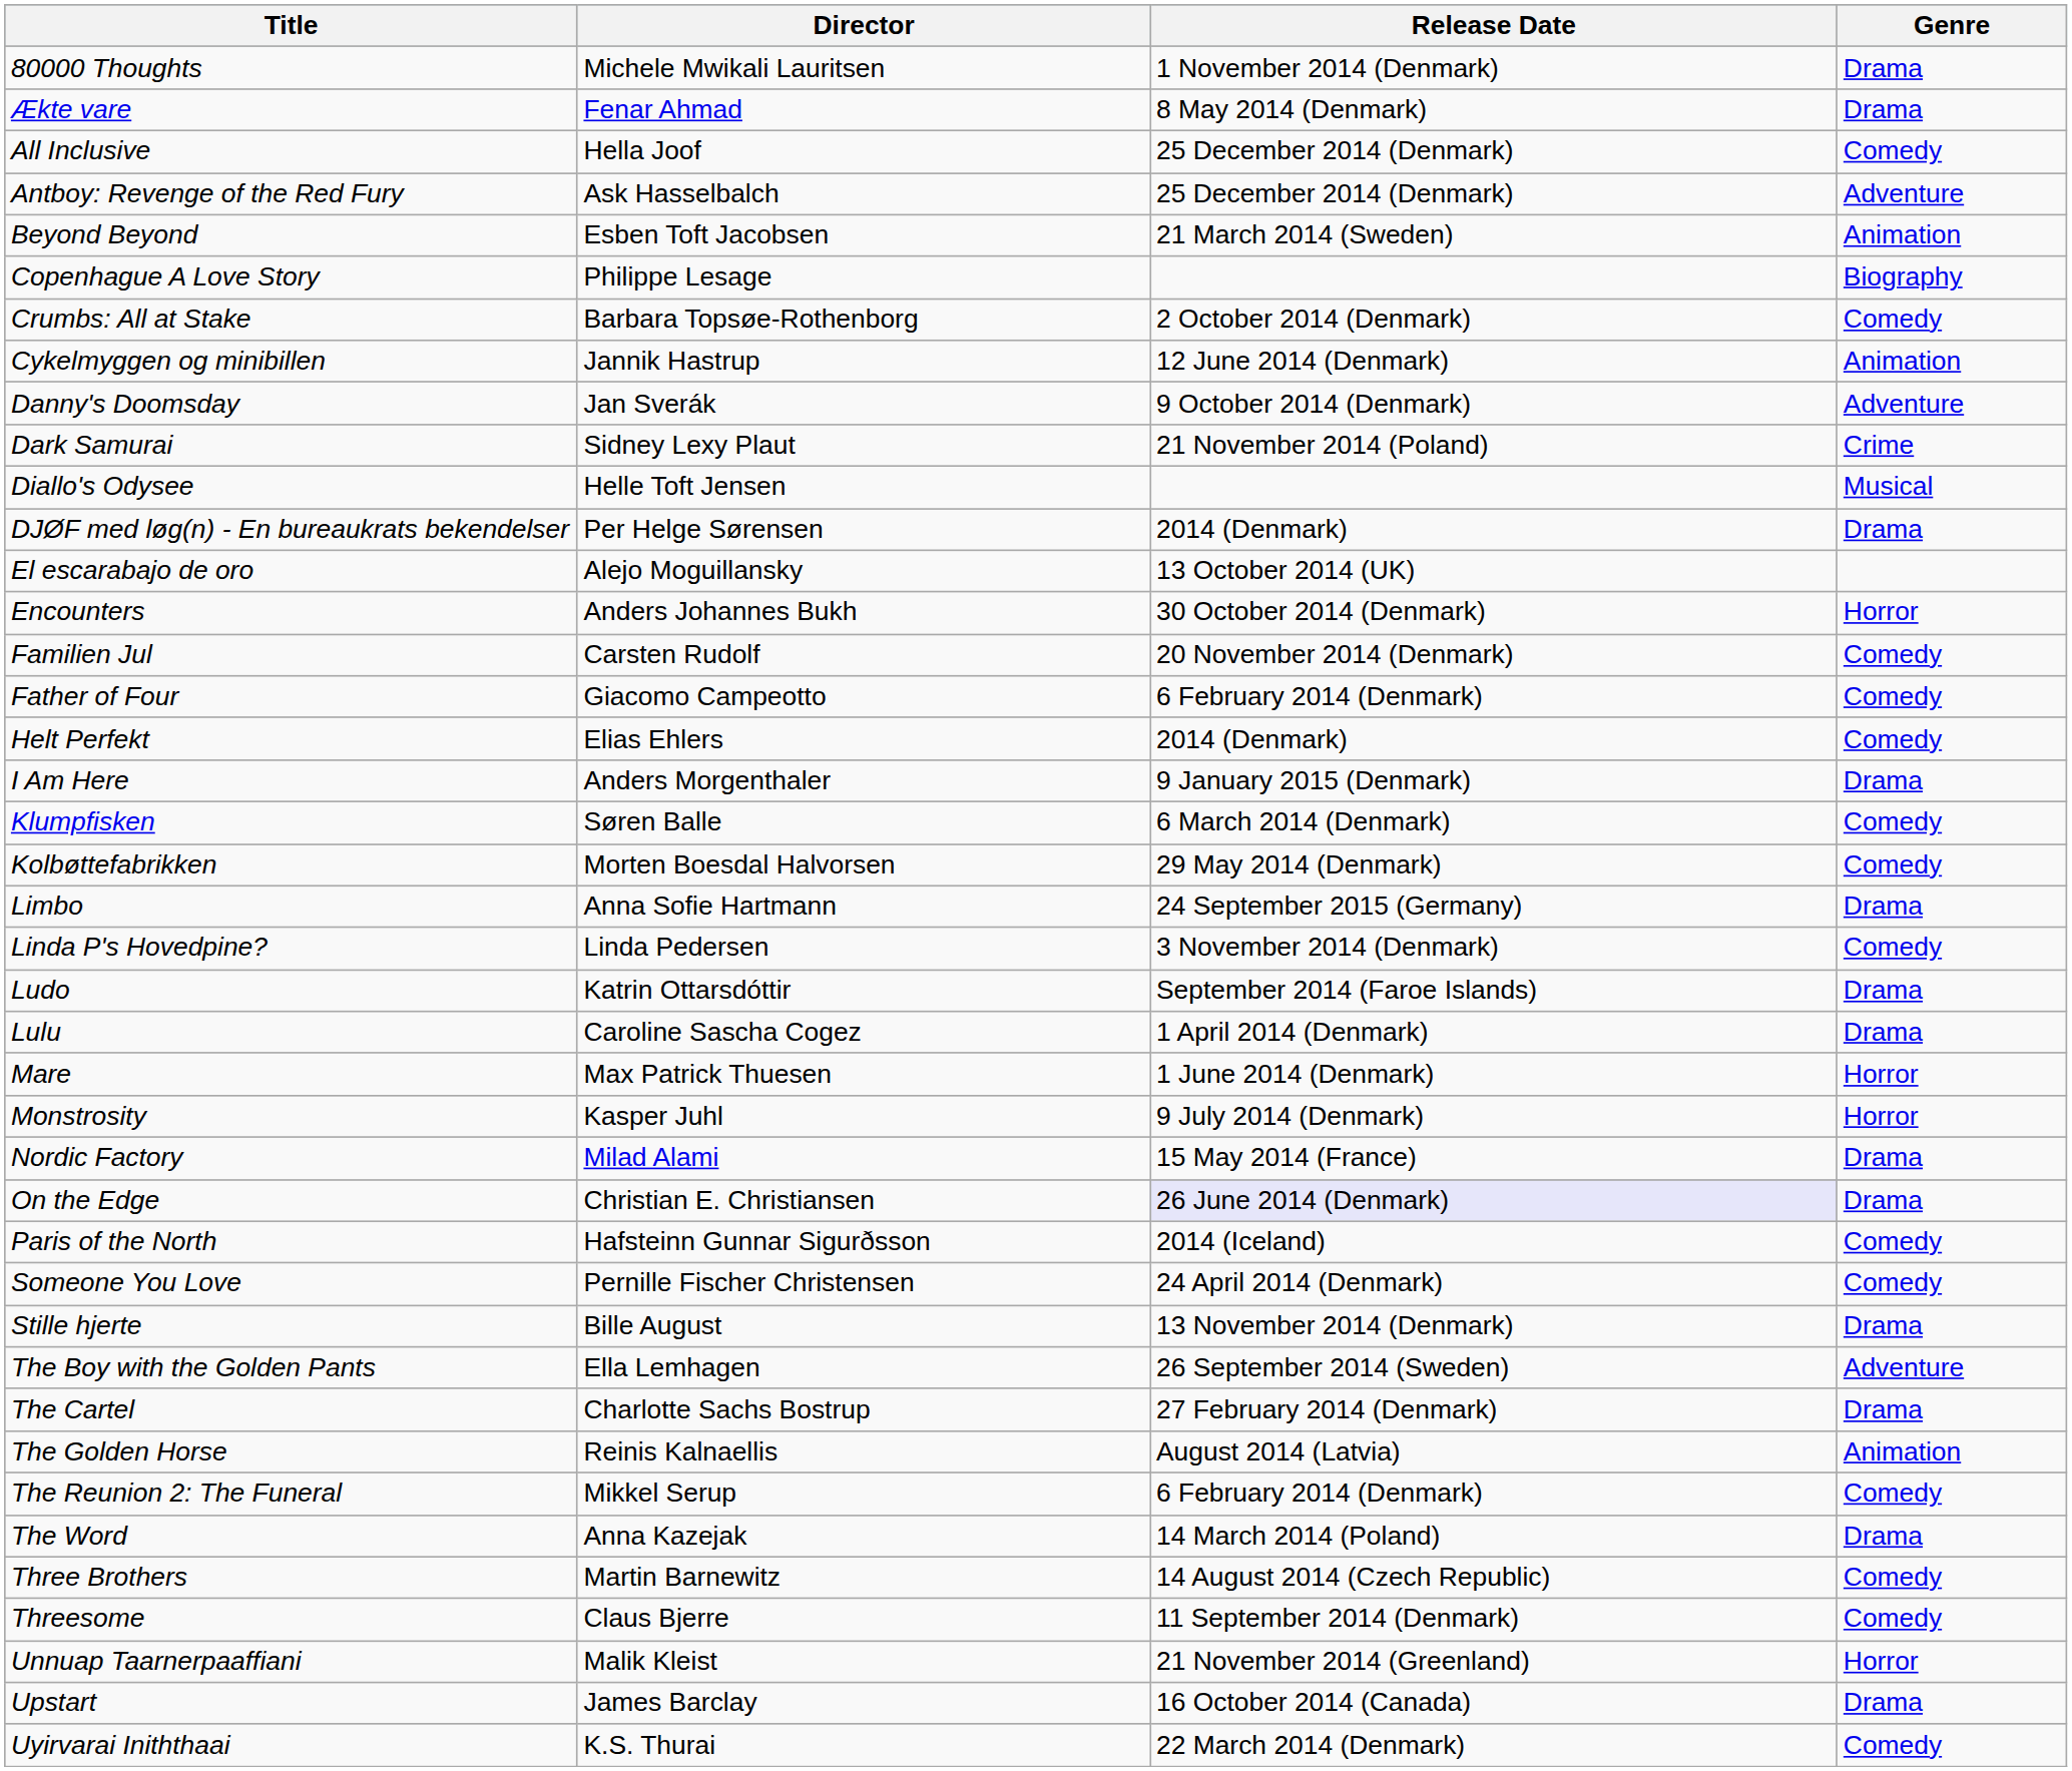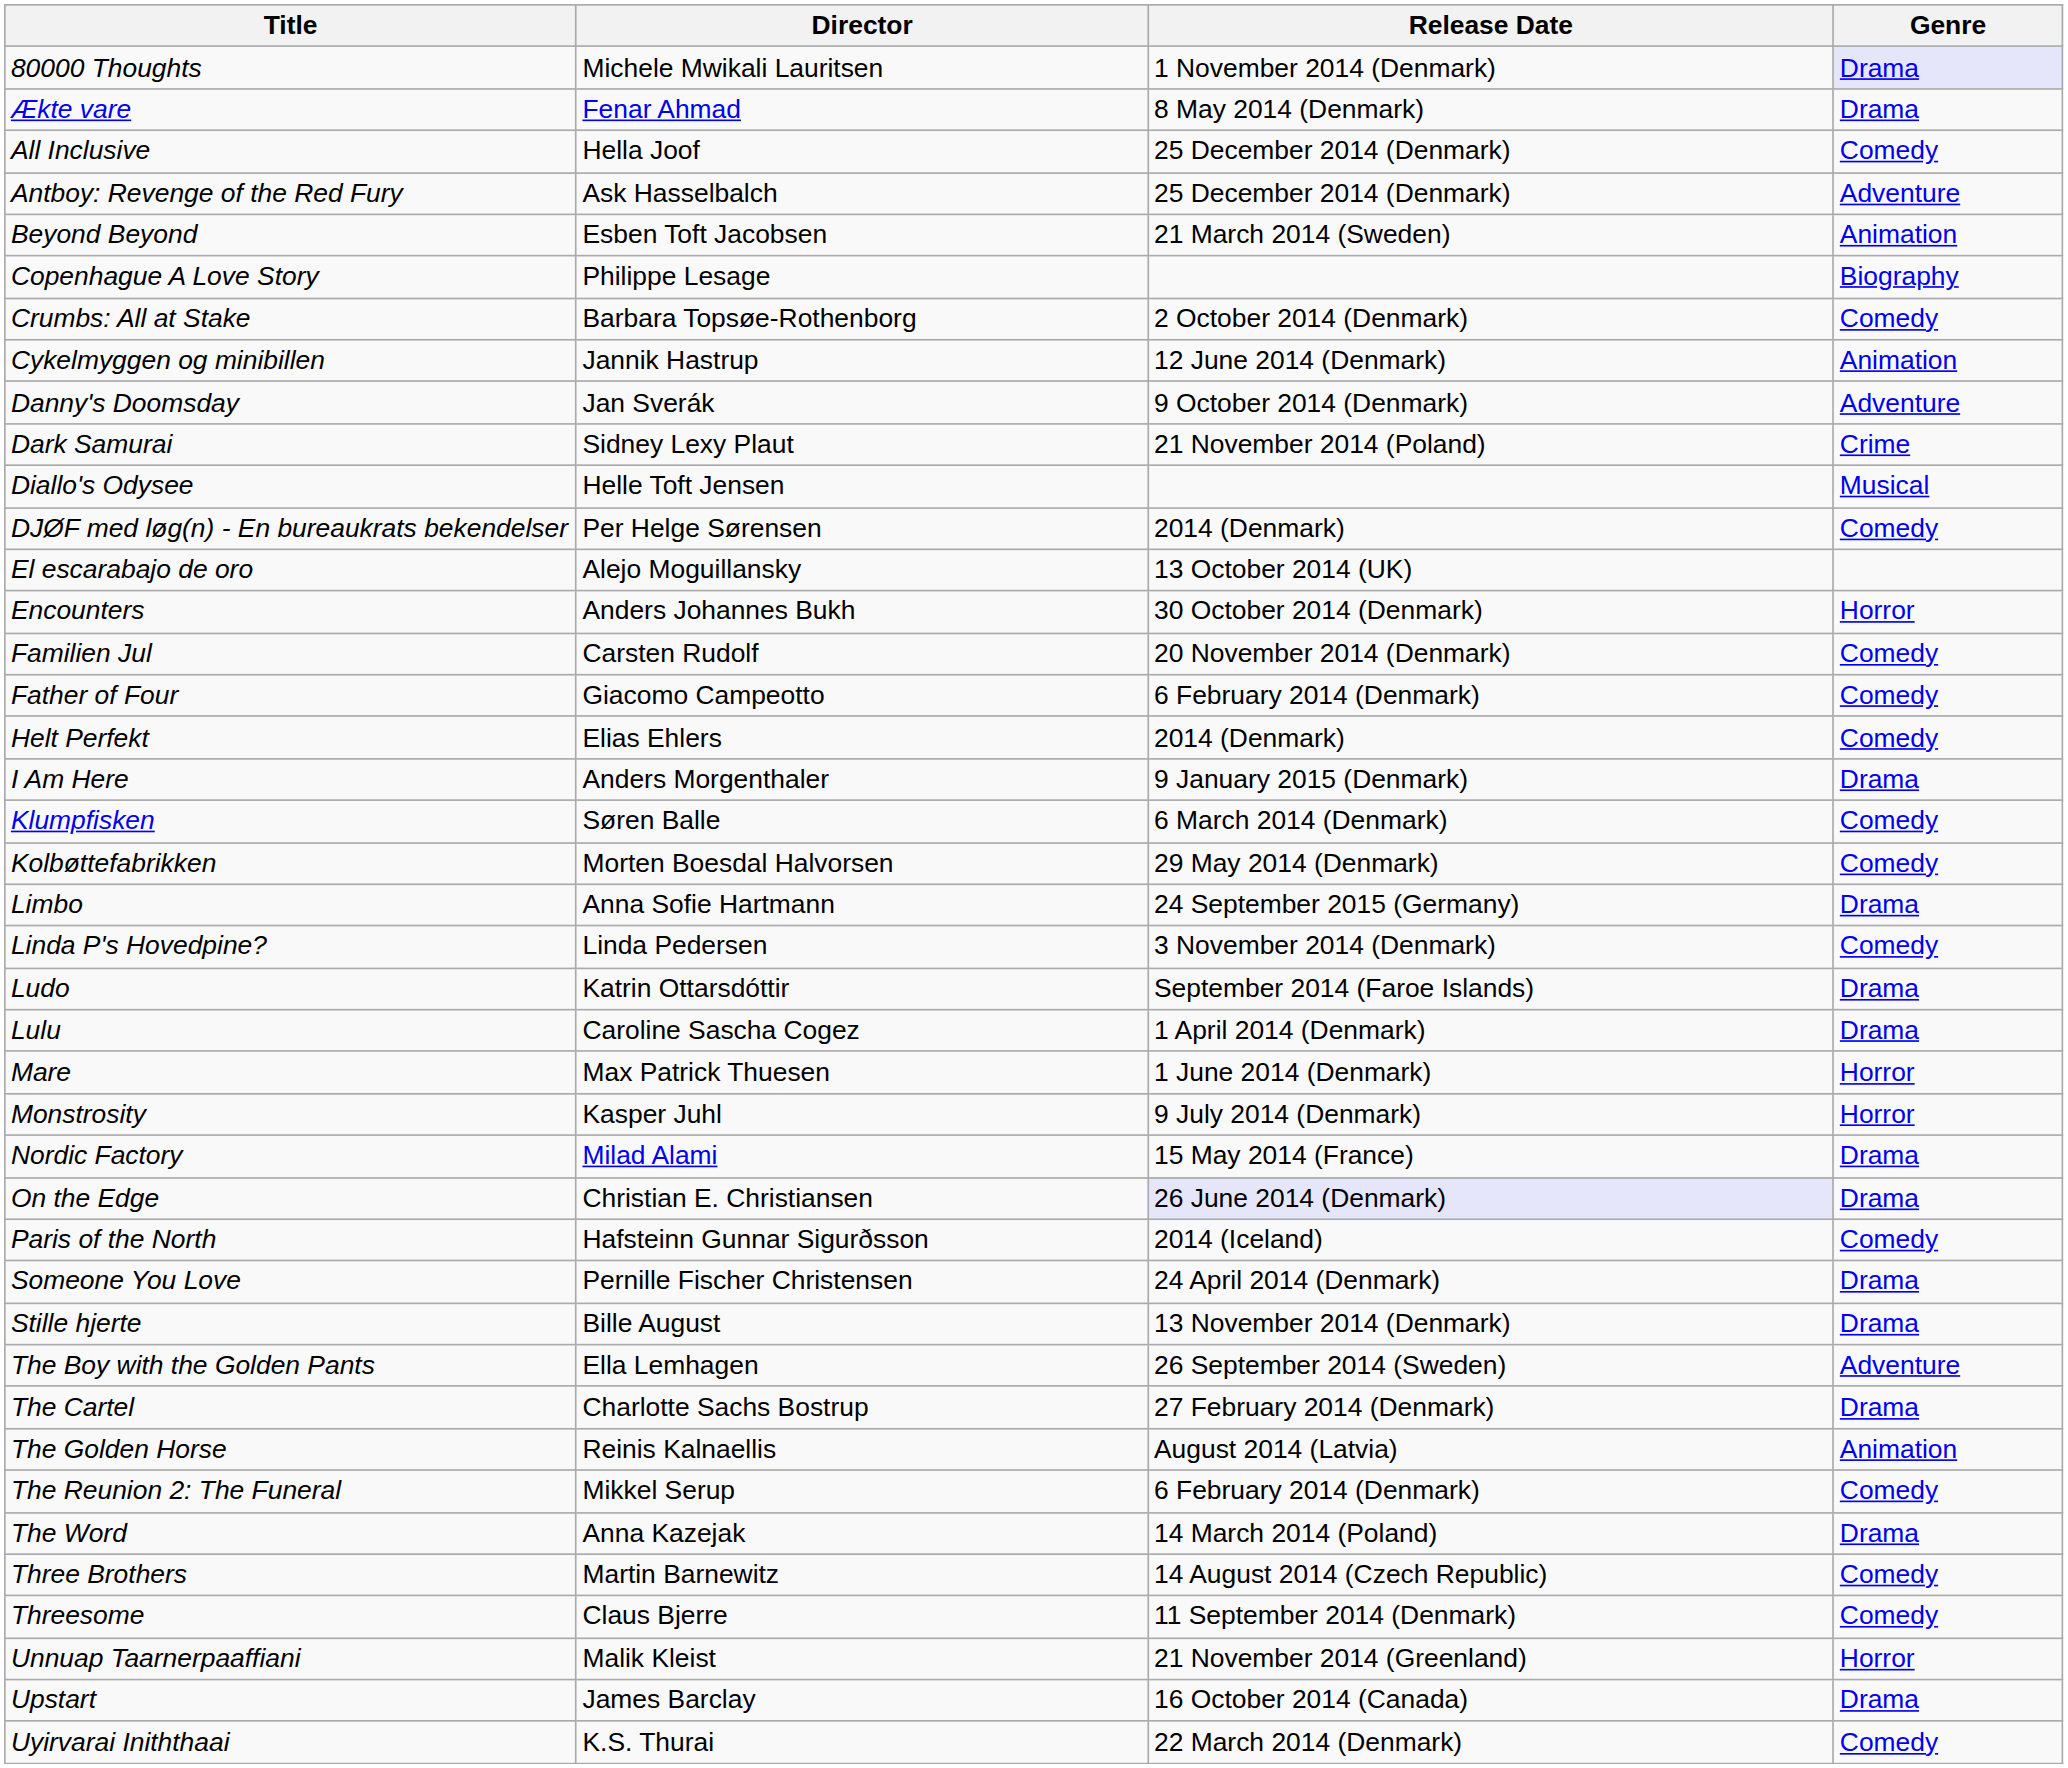80000 Thoughts | Genre: no background -> lavender background
DJØF med løg(n) - En bureaukrats bekendelser | Genre: Drama -> Comedy
Someone You Love | Genre: Comedy -> Drama
